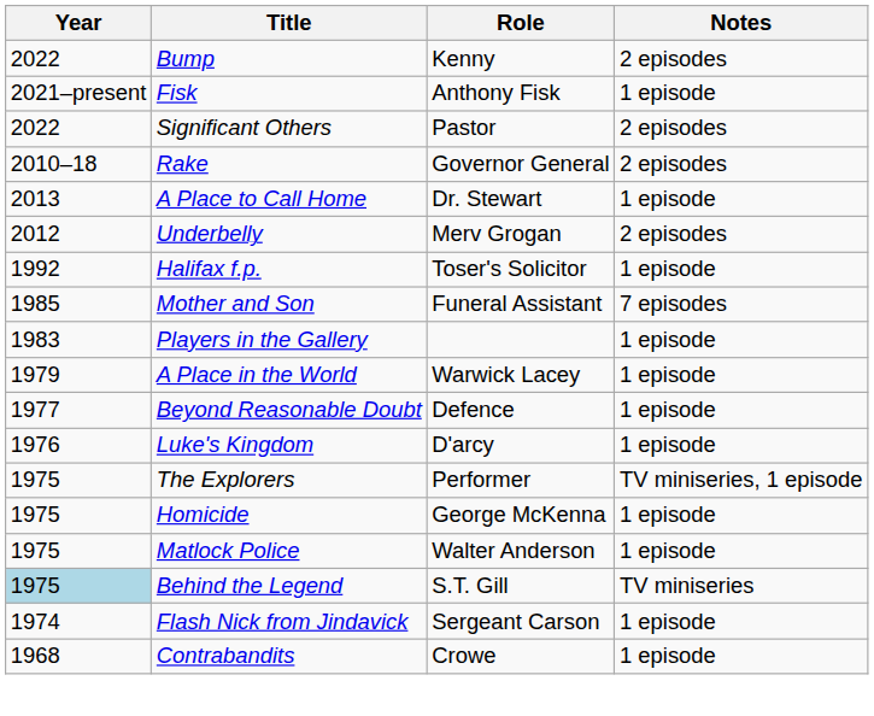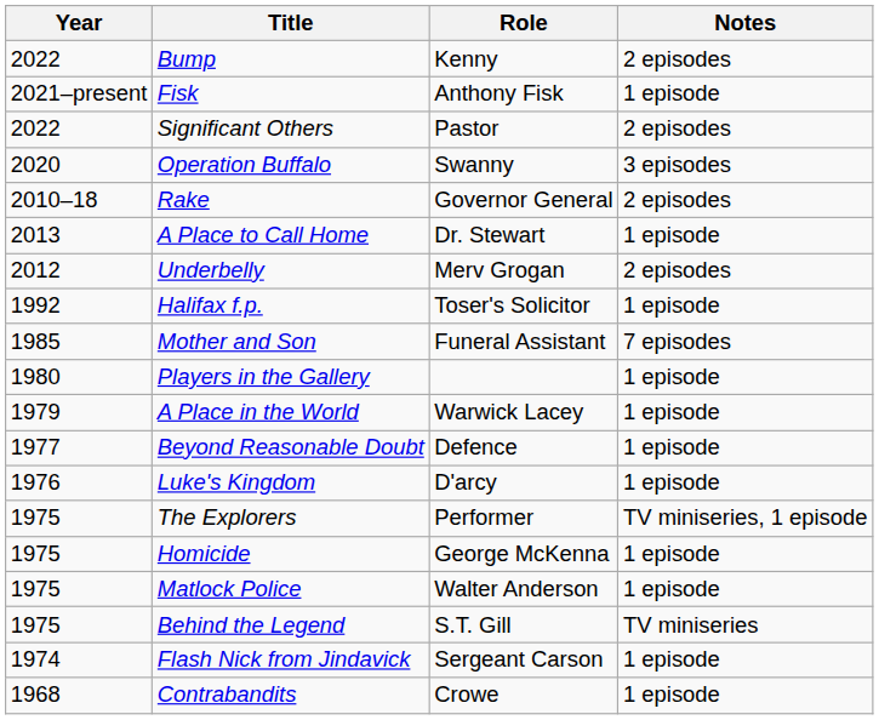+ row: 2020 | Operation Buffalo | Swanny | 3 episodes
Players in the Gallery | Year: 1983 -> 1980
Behind the Legend | Year: lightblue background -> no background
